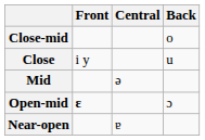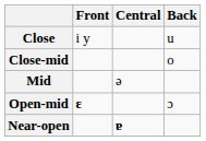rows swapped: Close <-> Close-mid
Near-open | Central: normal -> bold
